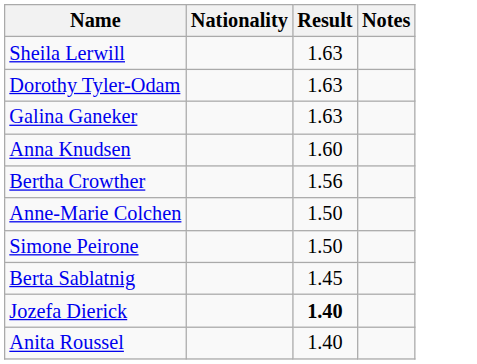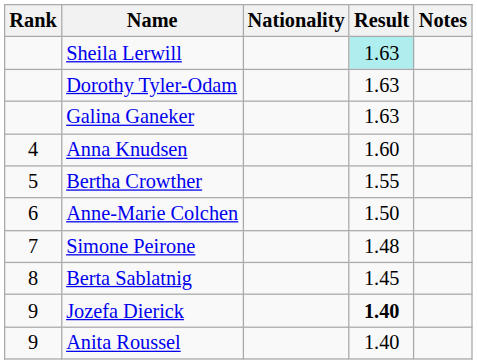+ column: Rank | 4 | 5 | 6 | 7 | 8 | 9 | 9
Sheila Lerwill | Result: no background -> paleturquoise background
Bertha Crowther | Result: 1.56 -> 1.55
Simone Peirone | Result: 1.50 -> 1.48
